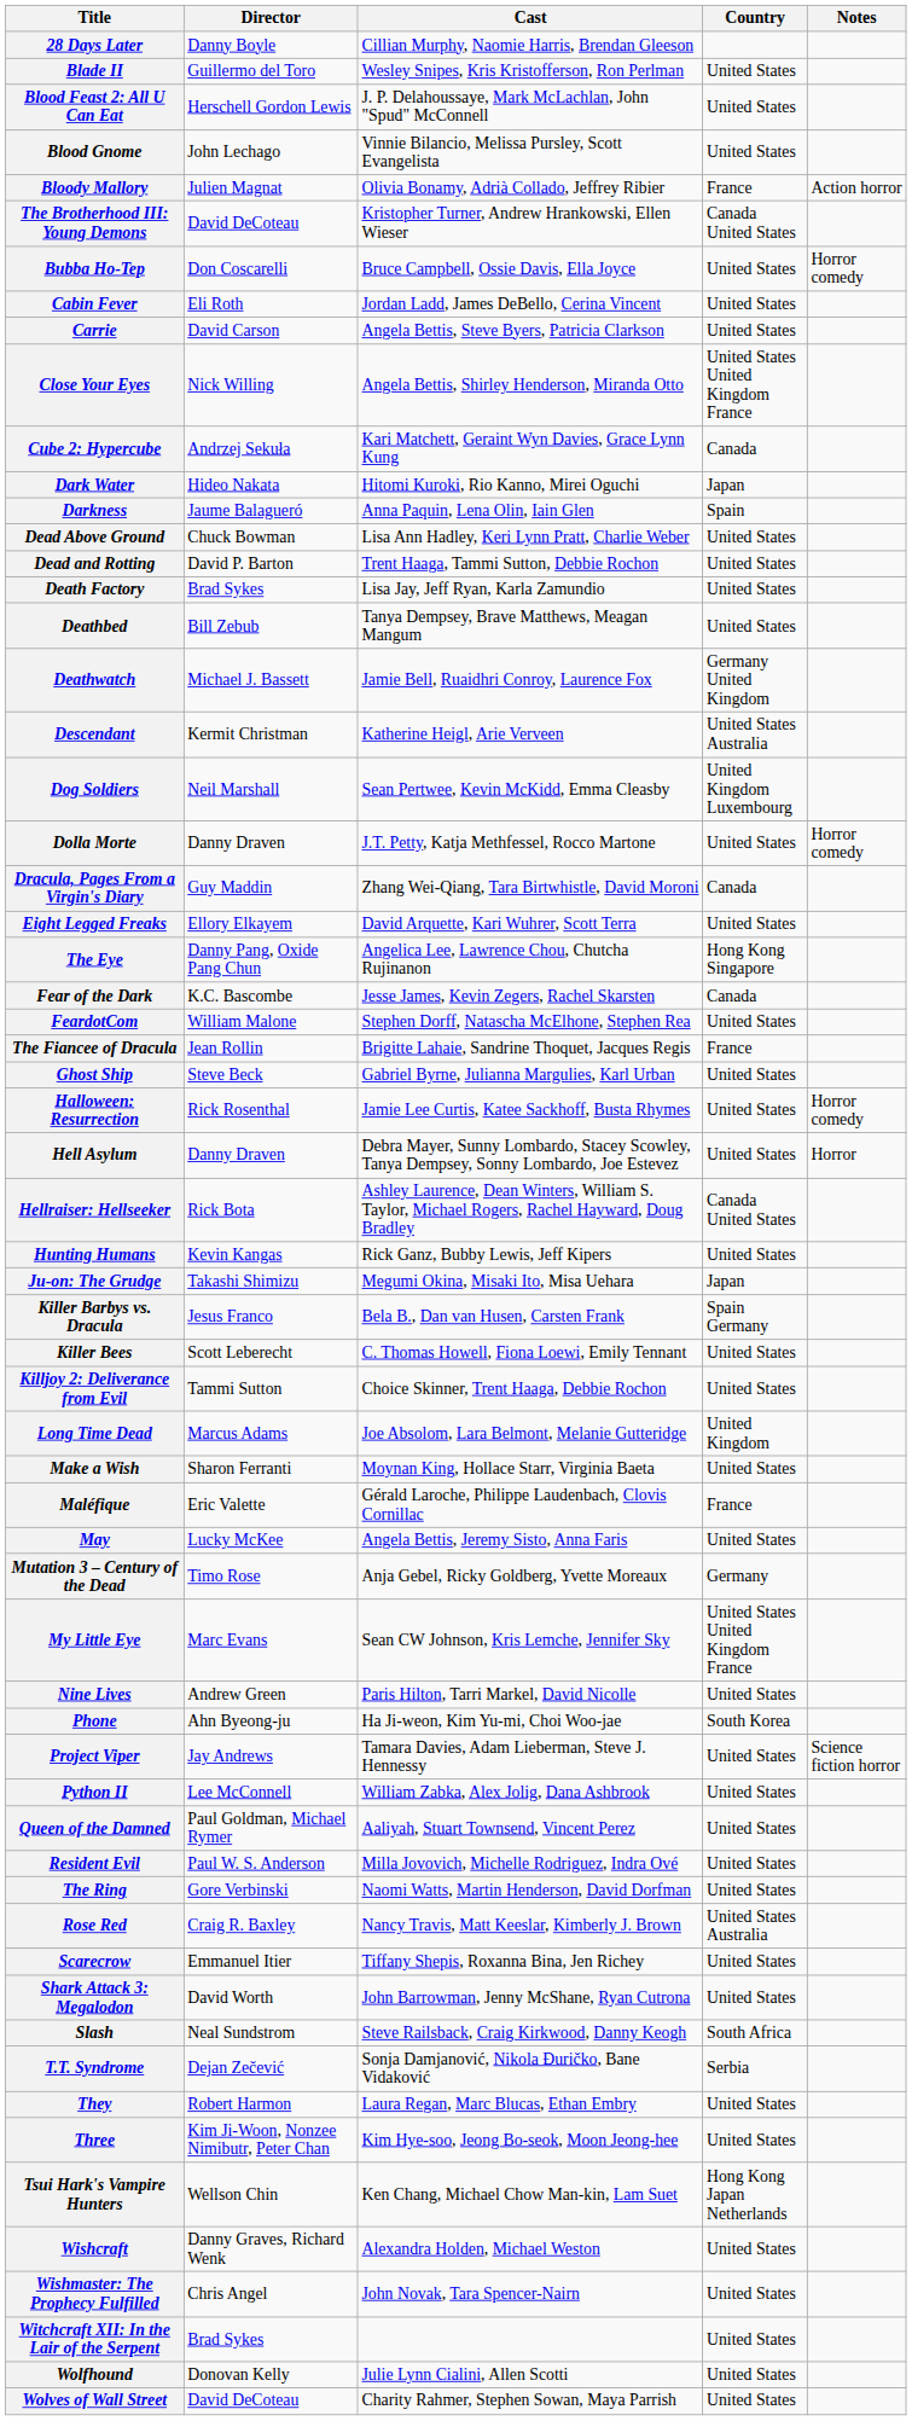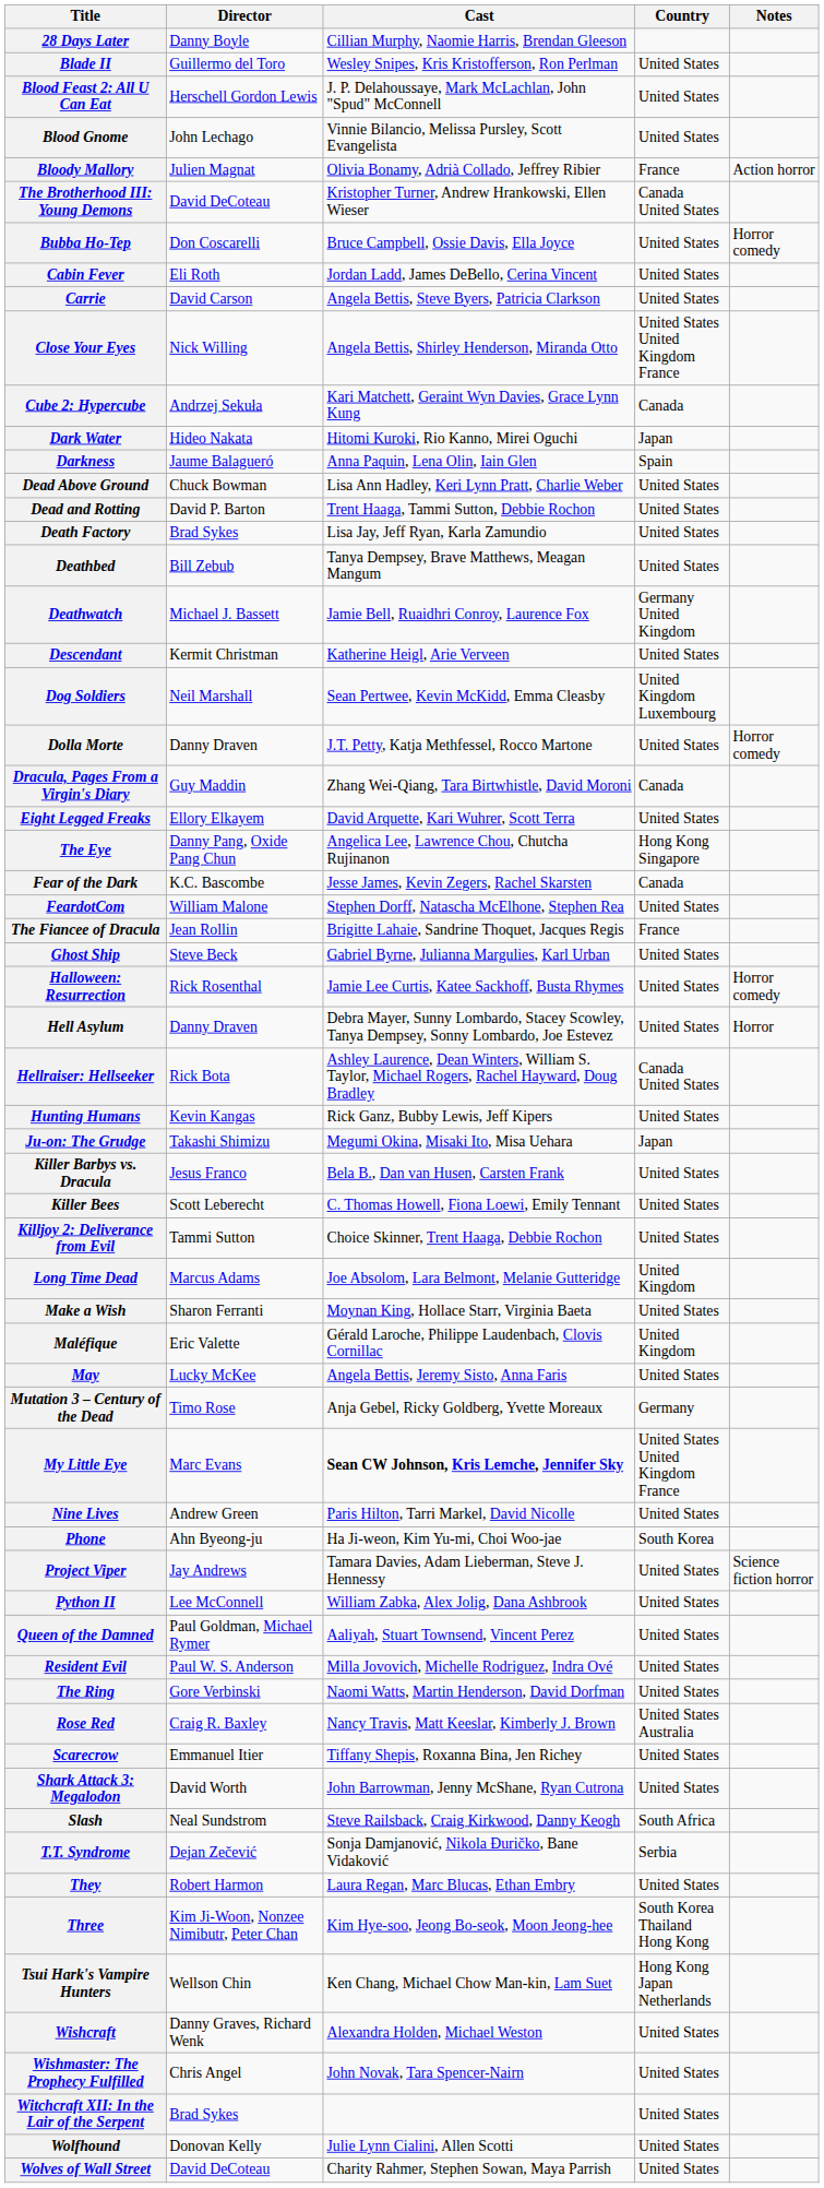Descendant | Country: United States Australia -> United States
Killer Barbys vs. Dracula | Country: Spain Germany -> United States
Maléfique | Country: France -> United Kingdom
My Little Eye | Cast: normal -> bold
Three | Country: United States -> South Korea Thailand Hong Kong
